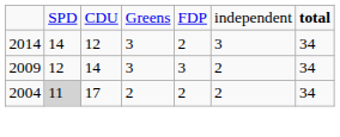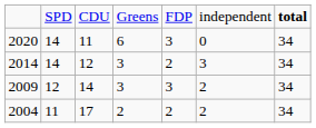+ row: 2020 | 14 | 11 | 6 | 3 | 0 | 34
2004 | column 2: lightgrey background -> no background
